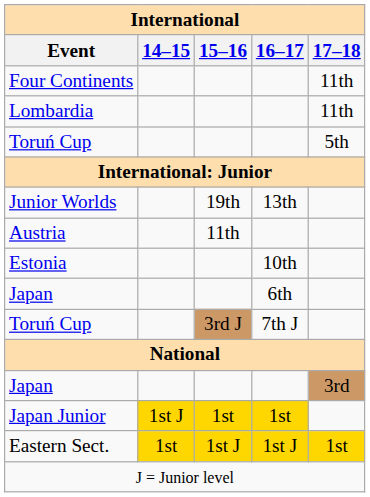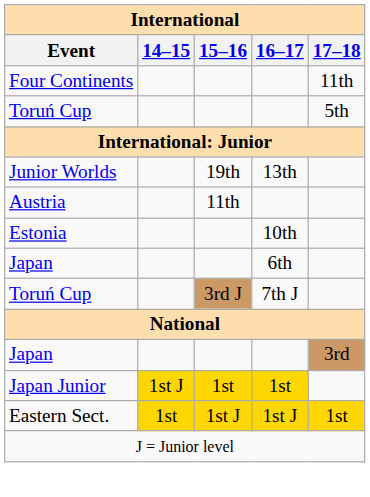- row: Lombardia | 11th
